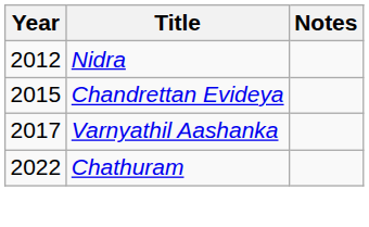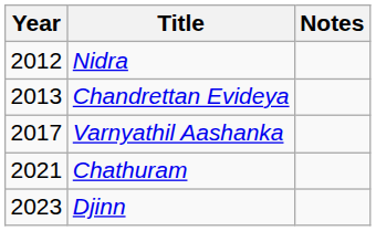Chandrettan Evideya | Year: 2015 -> 2013
Chathuram | Year: 2022 -> 2021
+ row: 2023 | Djinn
